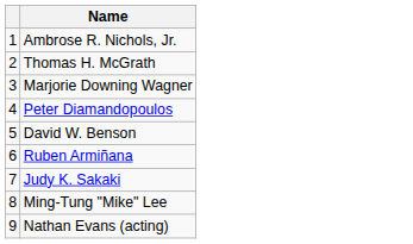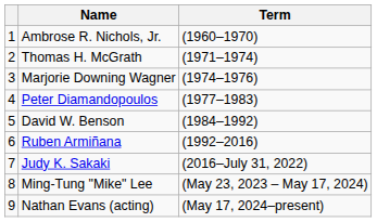+ column: Term | (1960–1970) | (1971–1974) | (1974–1976) | (1977–1983) | (1984–1992) | (1992–2016) | (2016–July 31, 2022) | (May 23, 2023 – May 17, 2024) | (May 17, 2024–present)
